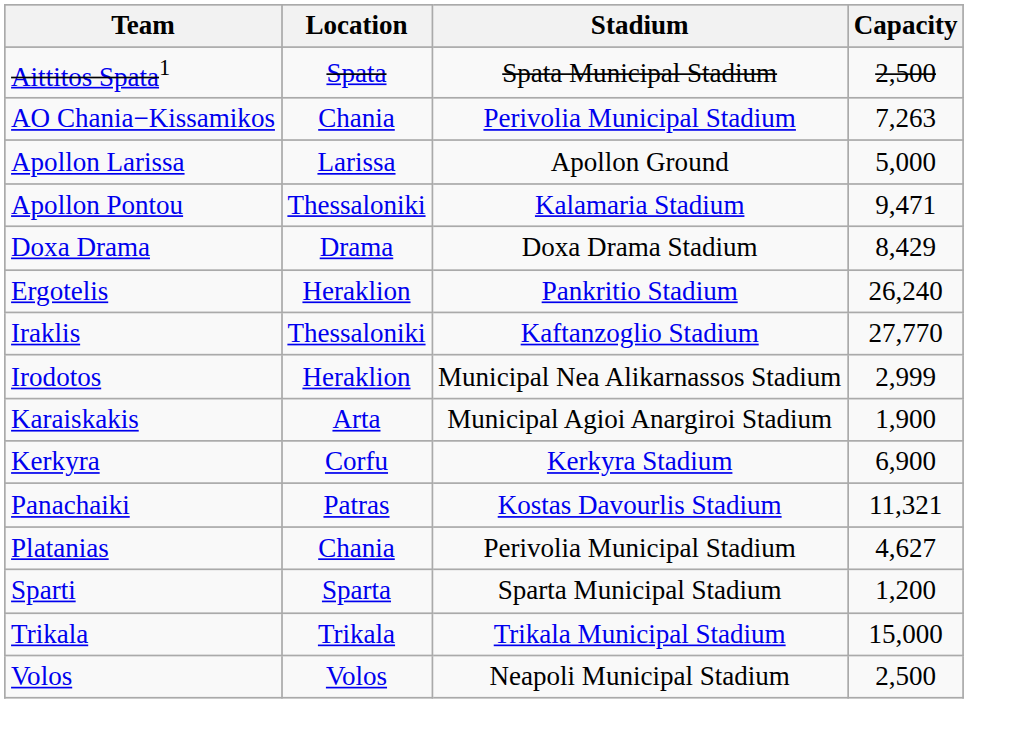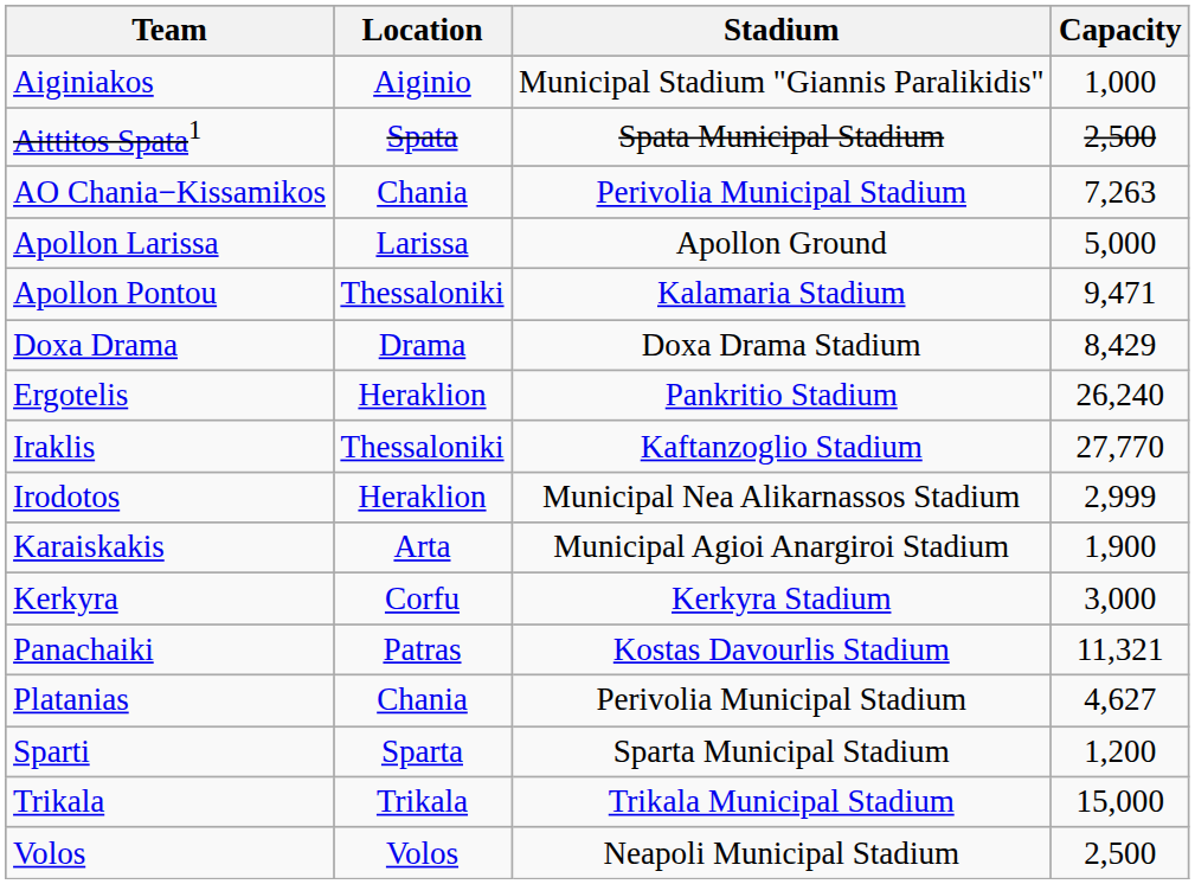+ row: Aiginiakos | Aiginio | Municipal Stadium "Giannis Paralikidis" | 1,000
Kerkyra | Capacity: 6,900 -> 3,000
